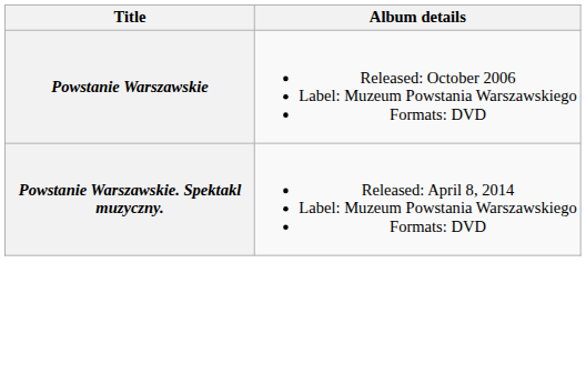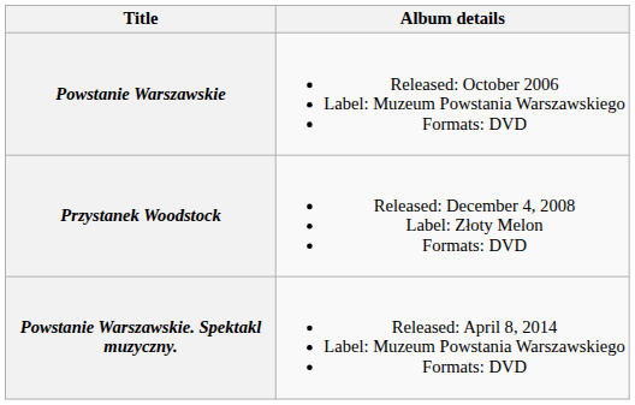+ row: Przystanek Woodstock | Released: December 4, 2008 Label: Złoty Melon Formats: DVD
